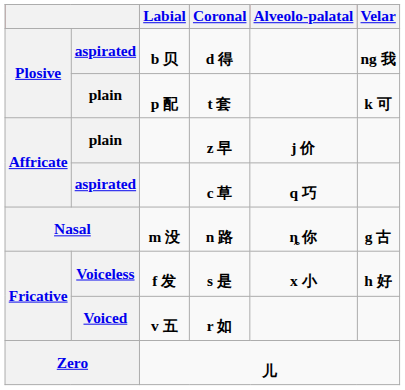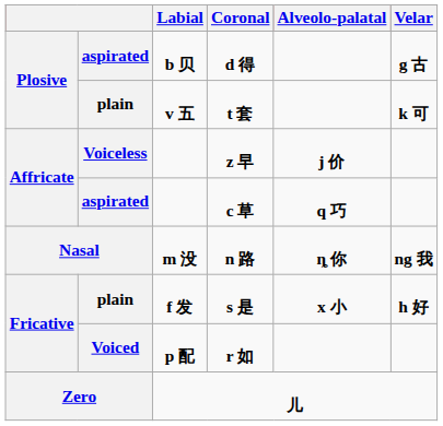d 得 | Velar: ng 我 -> g 古
t 套 | Labial: p 配 -> v 五
z 早 | column 2: plain -> Voiceless
n 路 | Velar: g 古 -> ng 我
s 是 | column 2: Voiceless -> plain
r 如 | Labial: v 五 -> p 配
